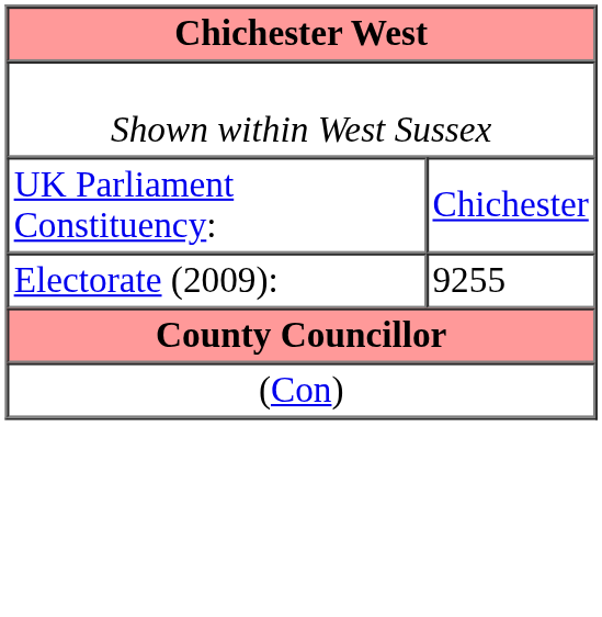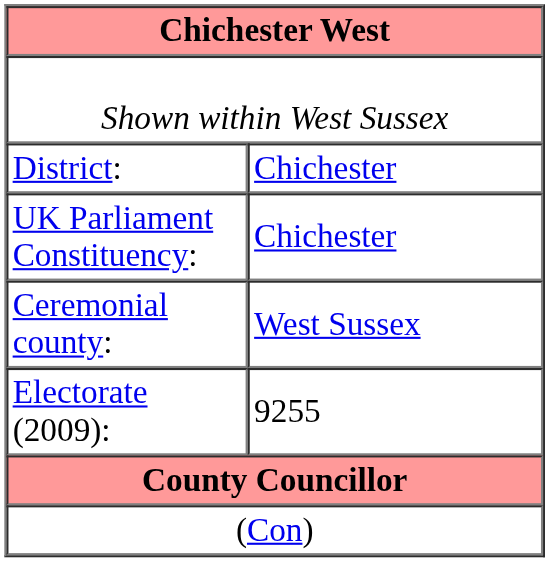+ row: District: | Chichester
+ row: Ceremonial county: | West Sussex
